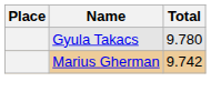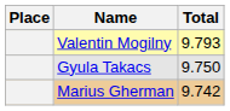+ row: Valentin Mogilny | 9.793
Gyula Takacs | Total: 9.780 -> 9.750
